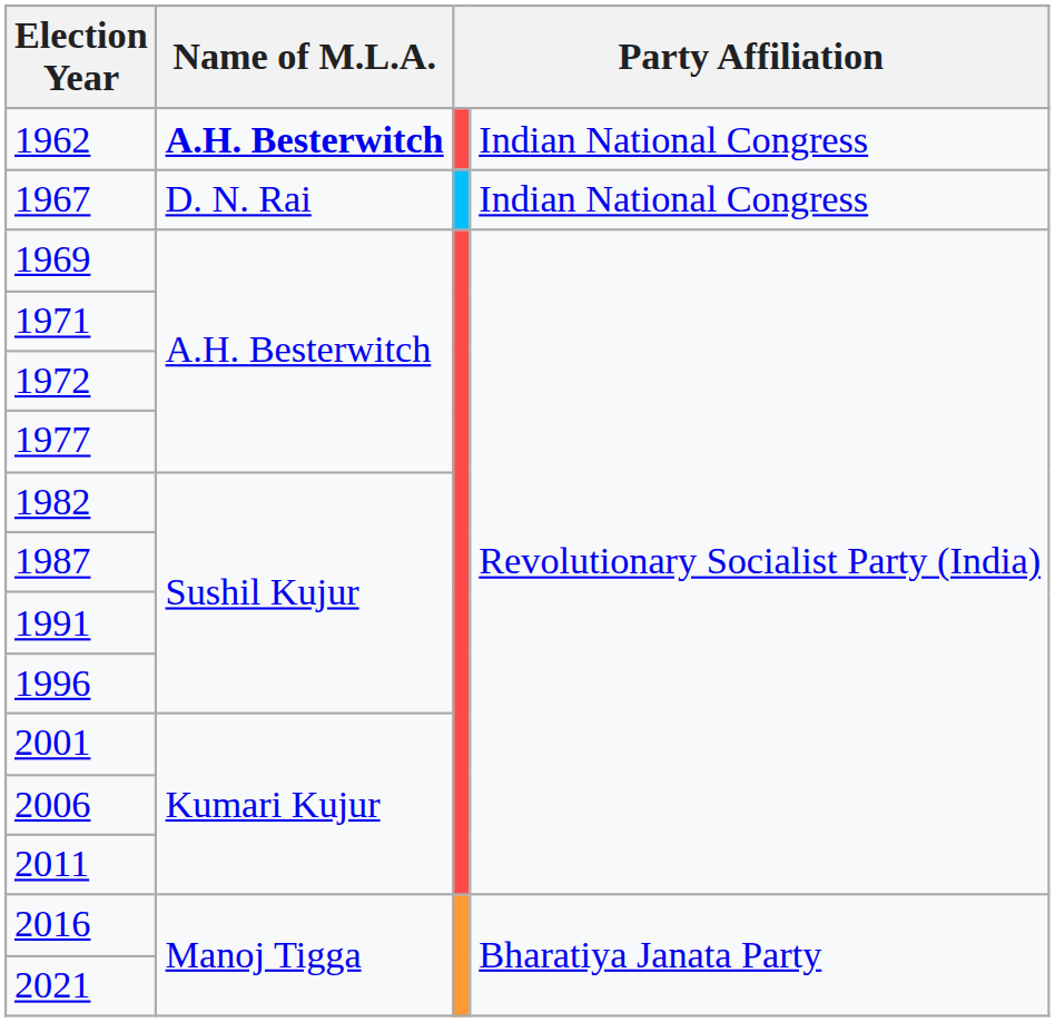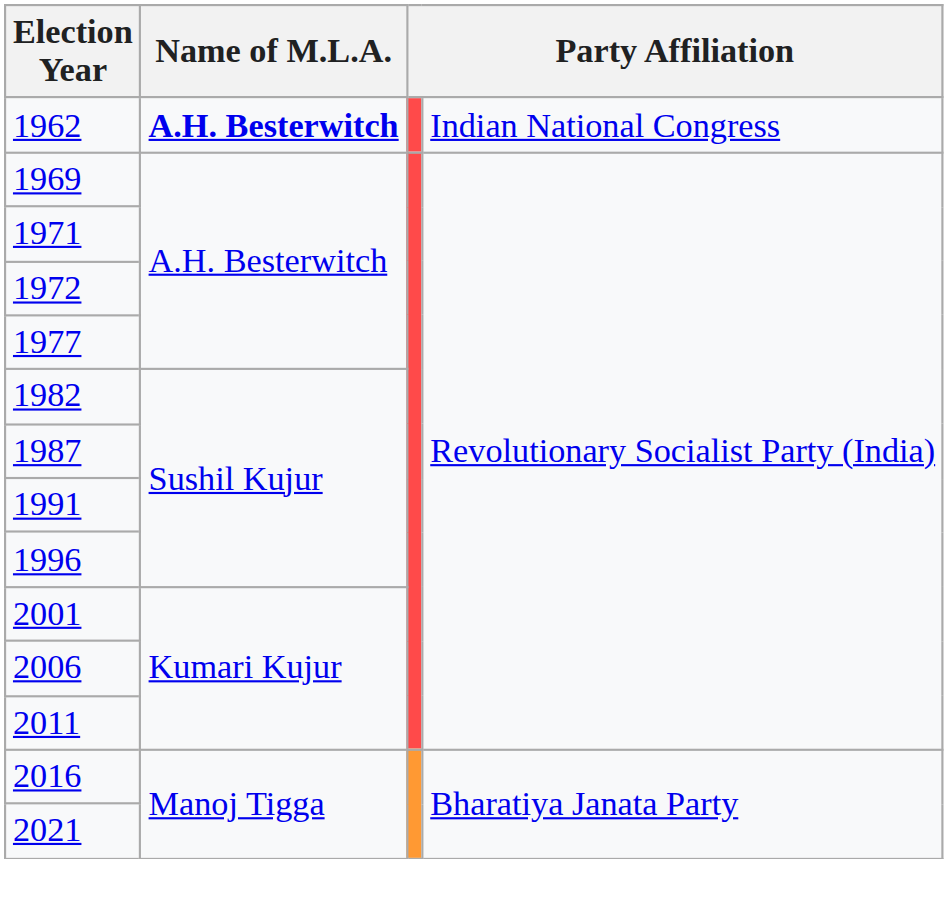- row: 1967 | D. N. Rai | Indian National Congress
